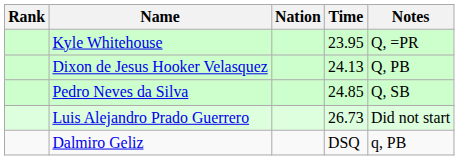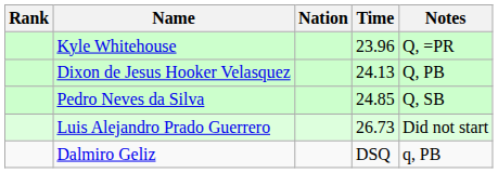Kyle Whitehouse | Time: 23.95 -> 23.96
